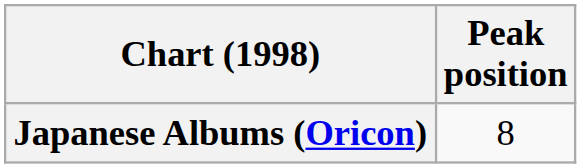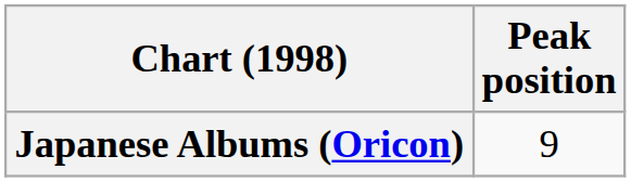Japanese Albums (Oricon) | Peak position: 8 -> 9
